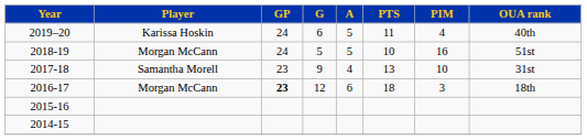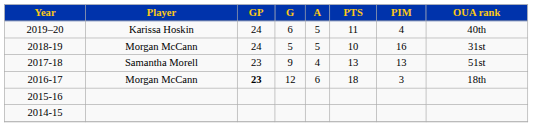2018-19 | OUA rank: 51st -> 31st
2017-18 | PIM: 10 -> 13
2017-18 | OUA rank: 31st -> 51st
